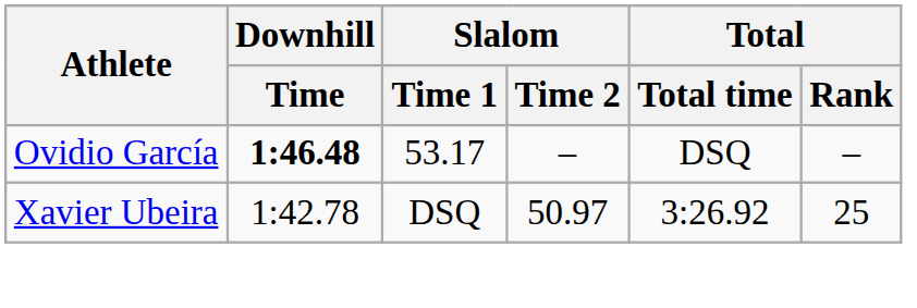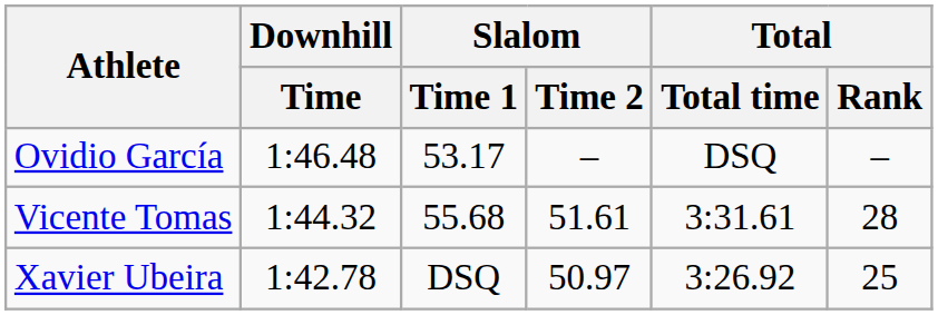Ovidio García | Downhill / Time: bold -> normal
+ row: Vicente Tomas | 1:44.32 | 55.68 | 51.61 | 3:31.61 | 28
